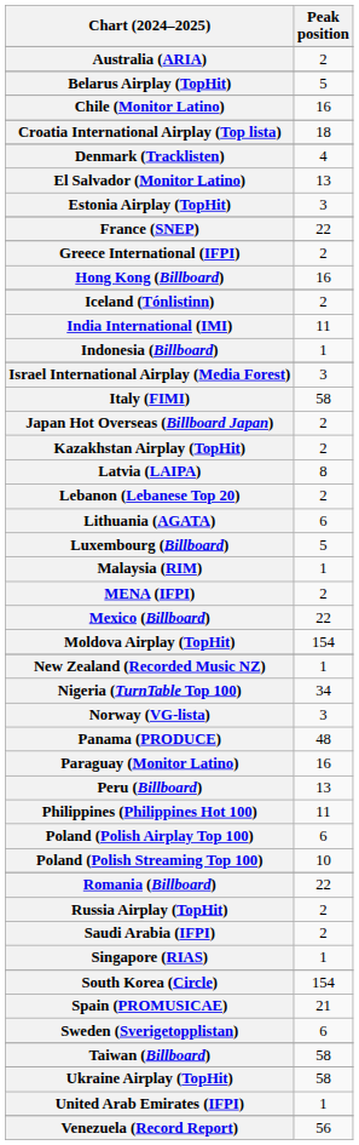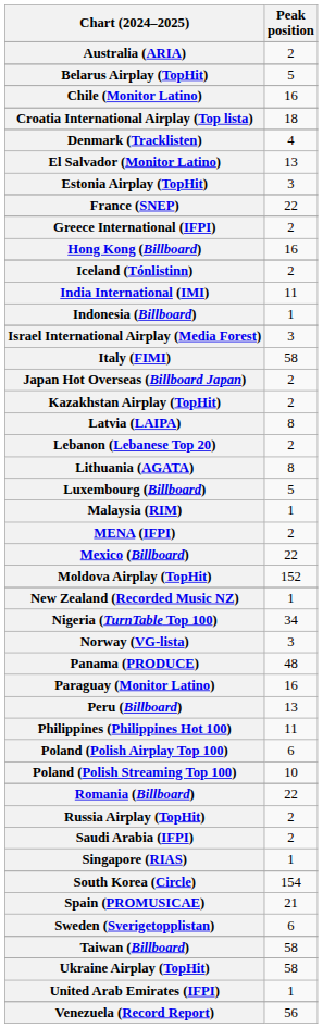Lithuania (AGATA) | Peak position: 6 -> 8
Moldova Airplay (TopHit) | Peak position: 154 -> 152
